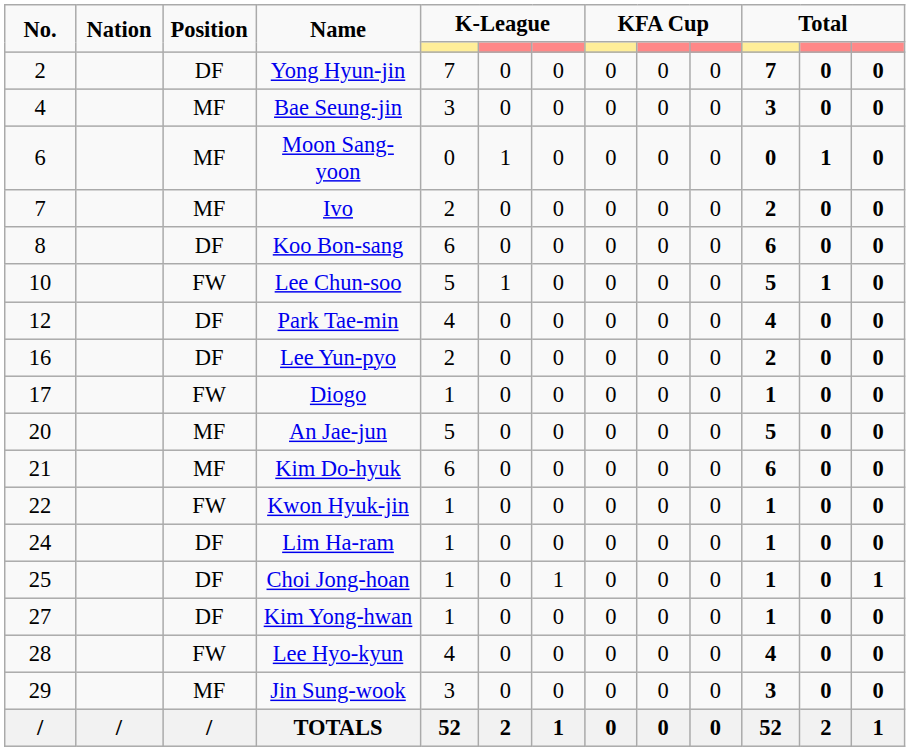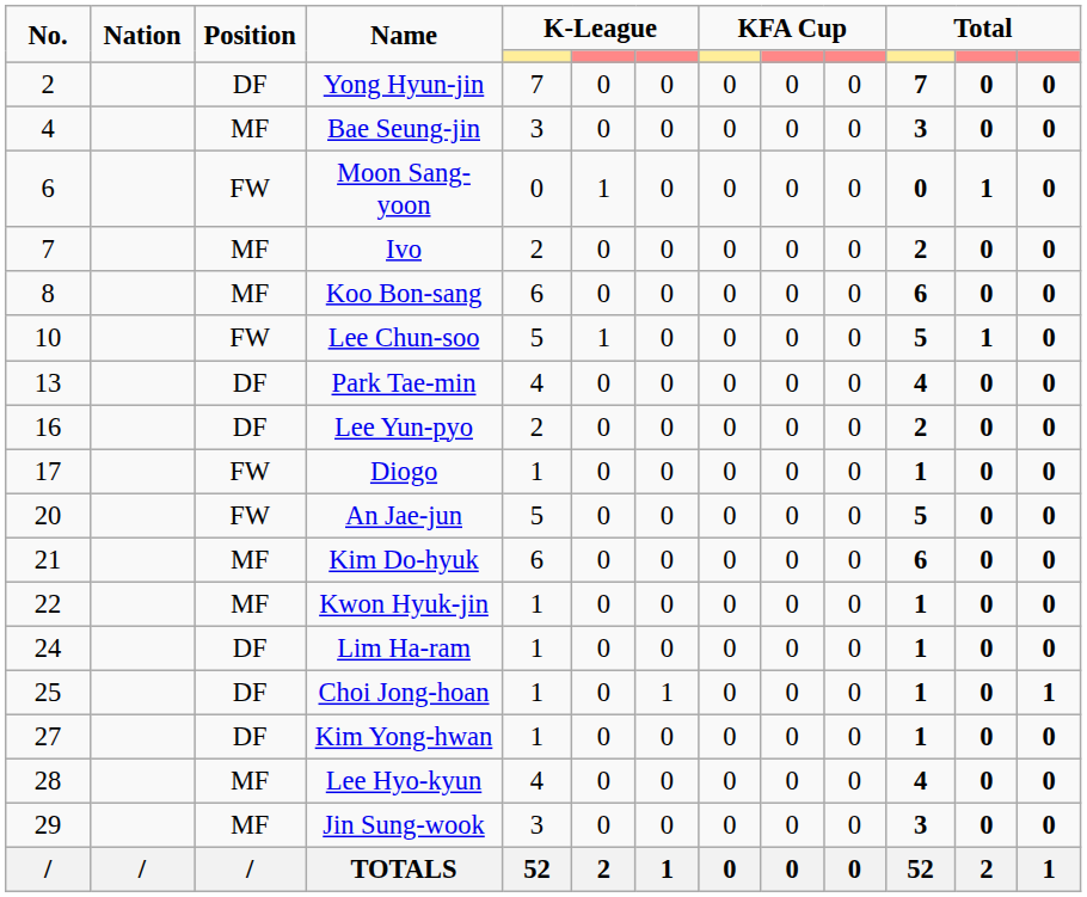Moon Sang-yoon | Position: MF -> FW
Koo Bon-sang | Position: DF -> MF
Park Tae-min | No.: 12 -> 13
An Jae-jun | Position: MF -> FW
Kwon Hyuk-jin | Position: FW -> MF
Lee Hyo-kyun | Position: FW -> MF
